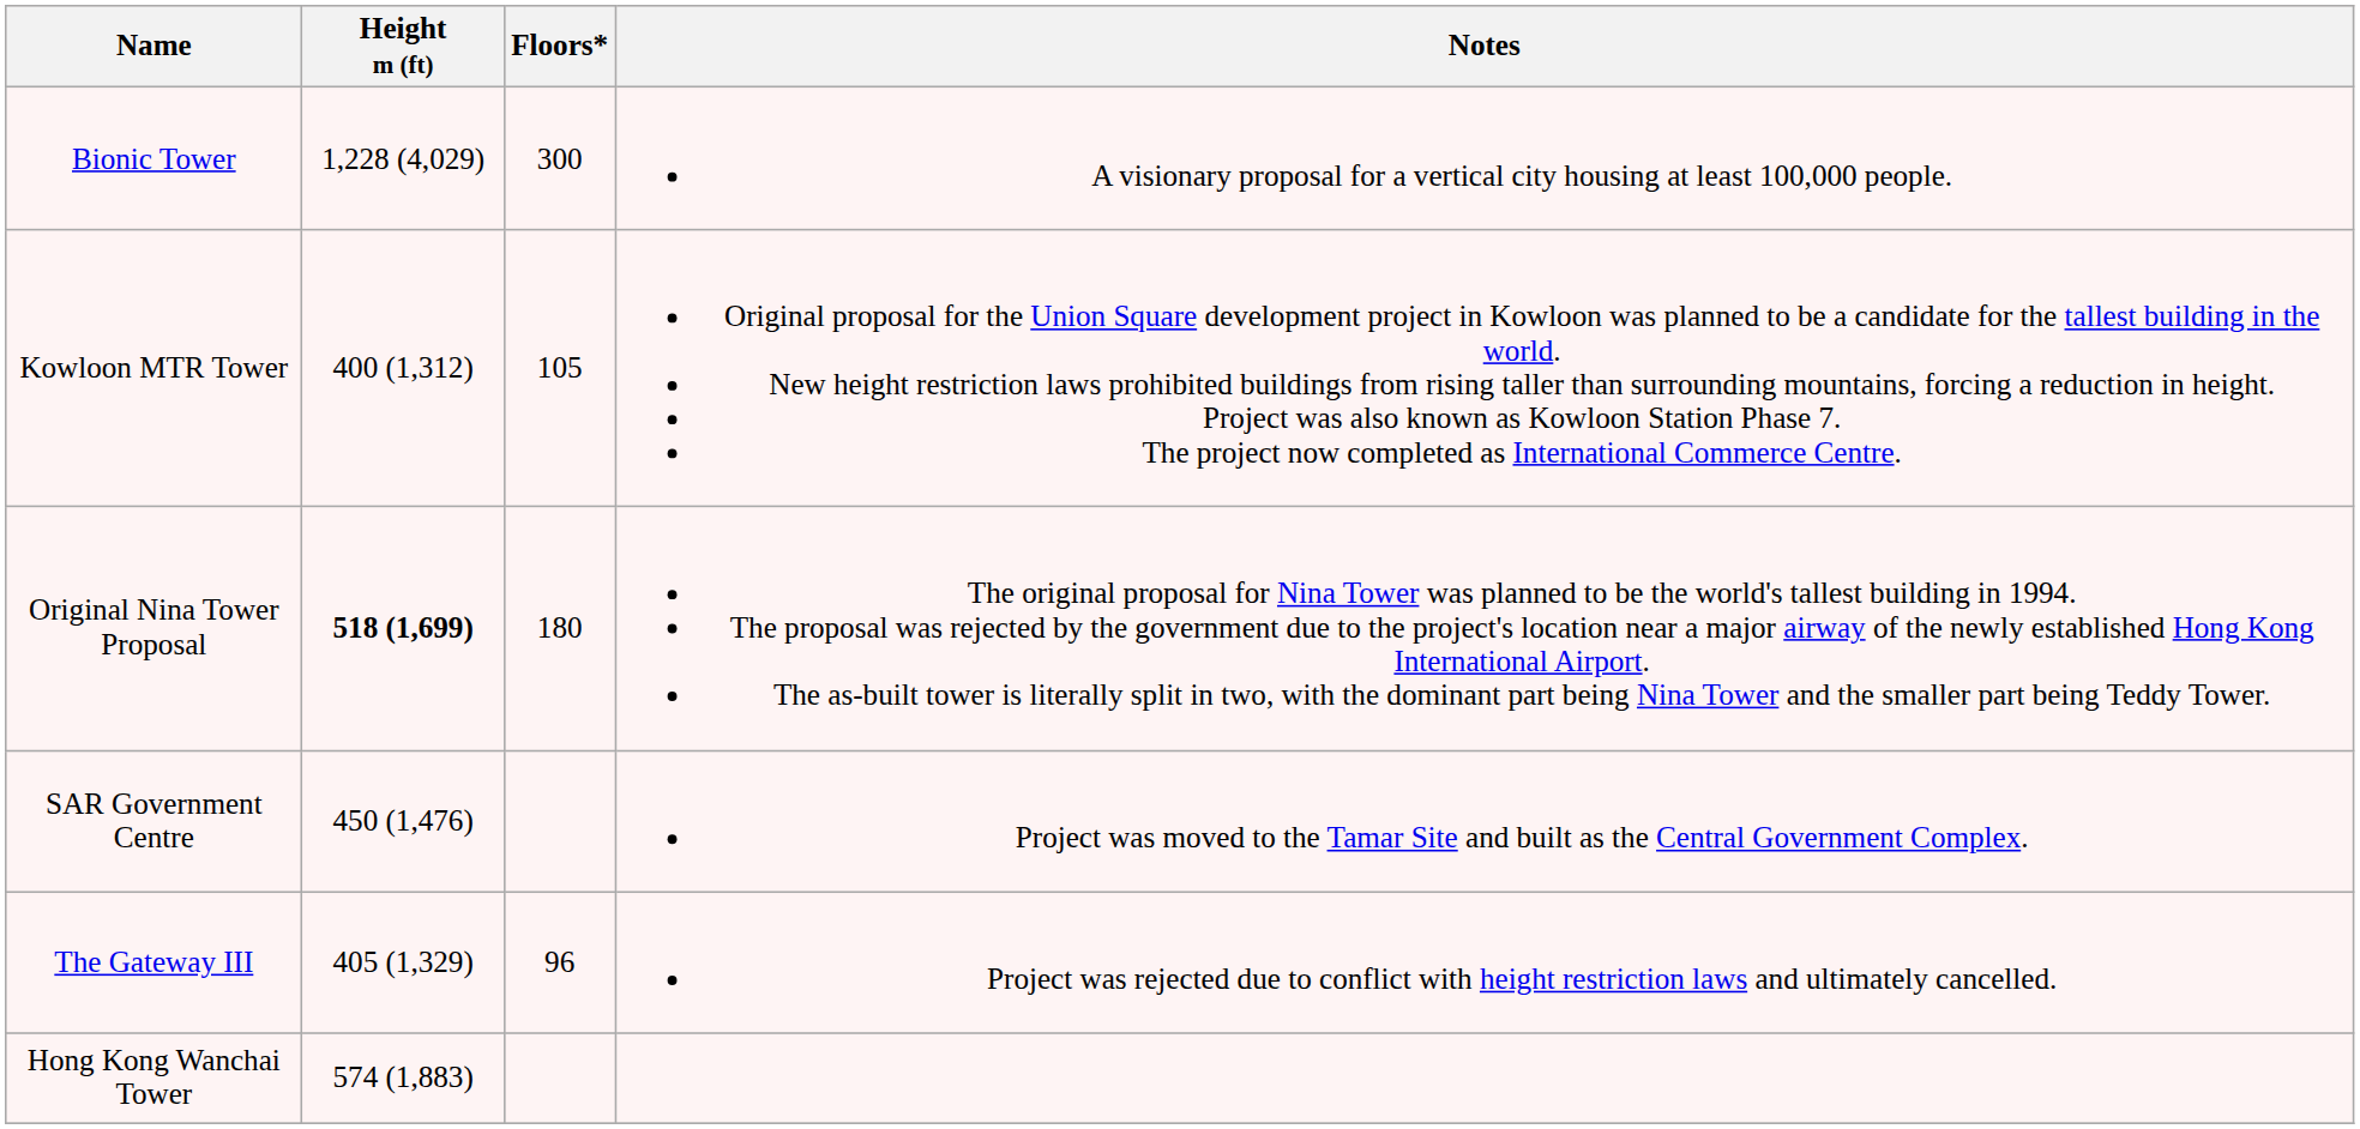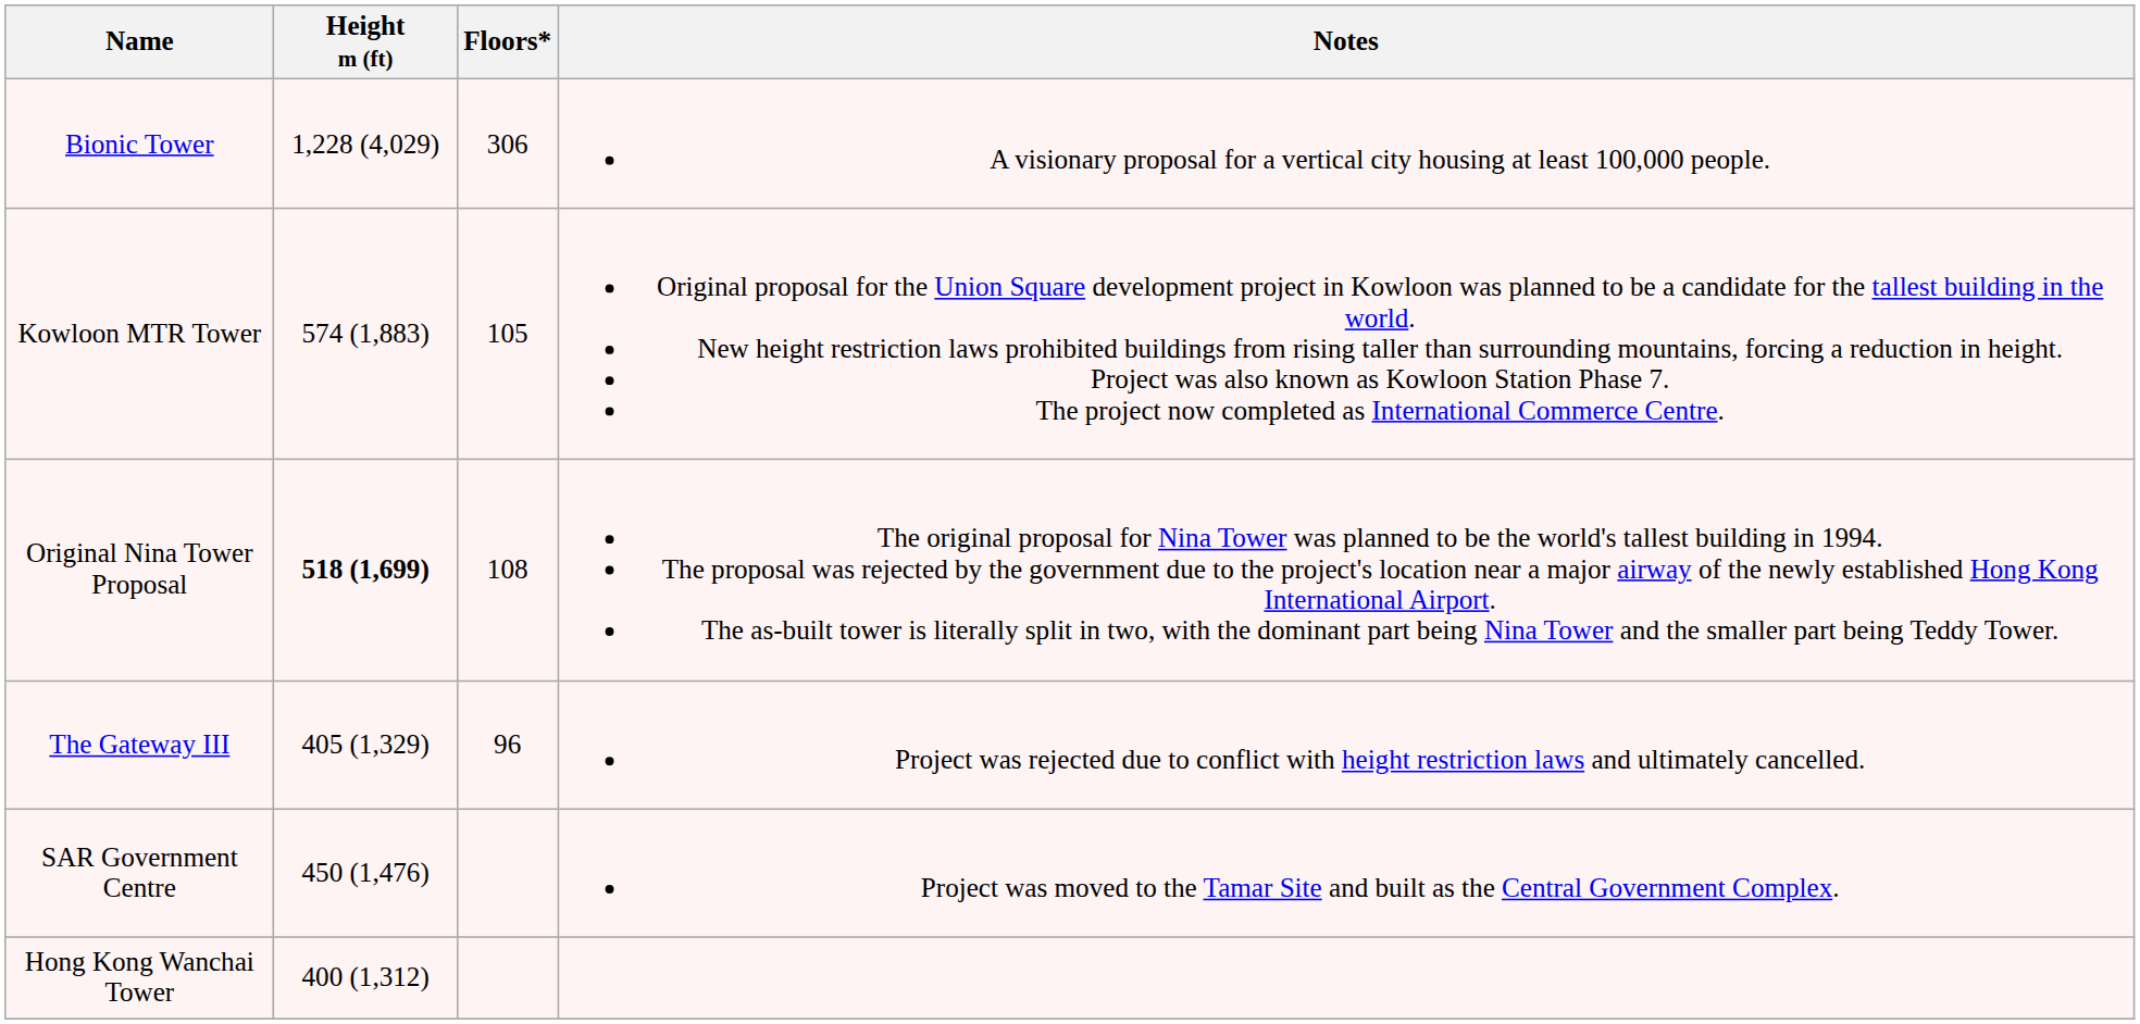Bionic Tower | Floors*: 300 -> 306
Kowloon MTR Tower | Height m (ft): 400 (1,312) -> 574 (1,883)
Original Nina Tower Proposal | Floors*: 180 -> 108
rows swapped: SAR Government Centre <-> The Gateway III
Hong Kong Wanchai Tower | Height m (ft): 574 (1,883) -> 400 (1,312)
